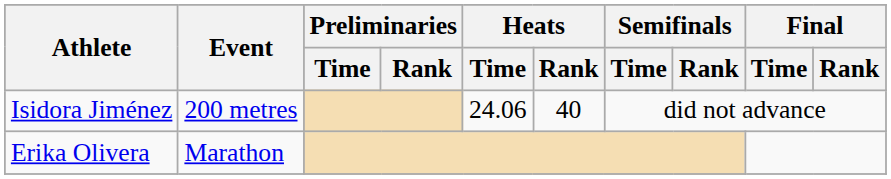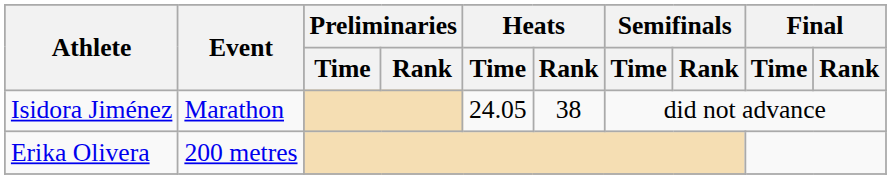Isidora Jiménez | Event: 200 metres -> Marathon
Isidora Jiménez | Heats / Time: 24.06 -> 24.05
Isidora Jiménez | Heats / Rank: 40 -> 38
Erika Olivera | Event: Marathon -> 200 metres
